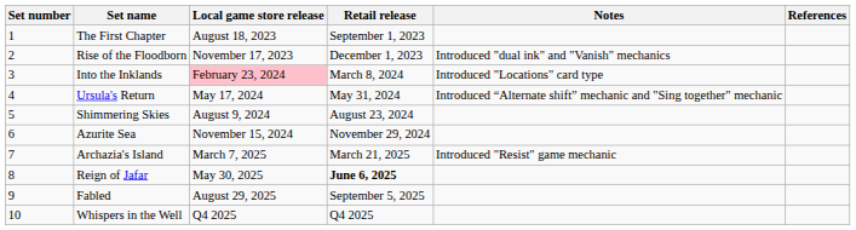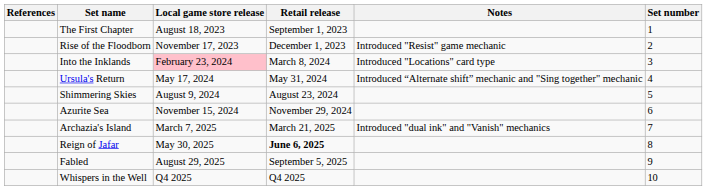columns swapped: Set number <-> References
Rise of the Floodborn | Notes: Introduced "dual ink" and "Vanish" mechanics -> Introduced "Resist" game mechanic
Archazia's Island | Notes: Introduced "Resist" game mechanic -> Introduced "dual ink" and "Vanish" mechanics
